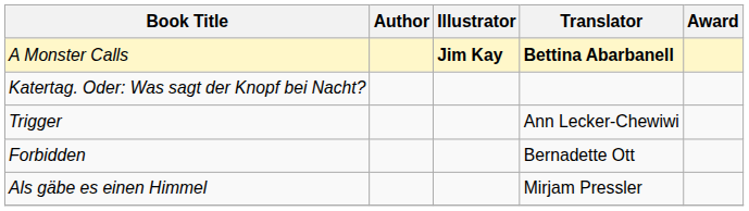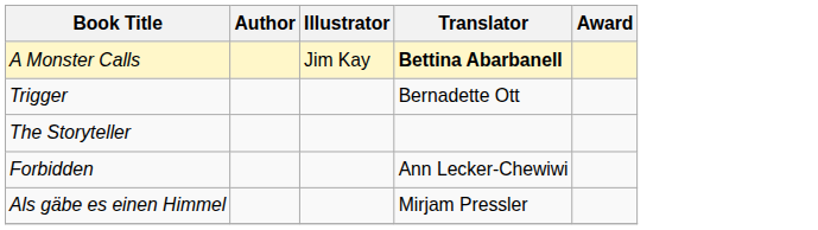A Monster Calls | Illustrator: bold -> normal
- row: Katertag. Oder: Was sagt der Knopf bei Nacht?
Trigger | Translator: Ann Lecker-Chewiwi -> Bernadette Ott
+ row: The Storyteller
Forbidden | Translator: Bernadette Ott -> Ann Lecker-Chewiwi
